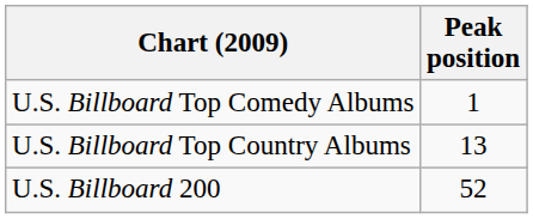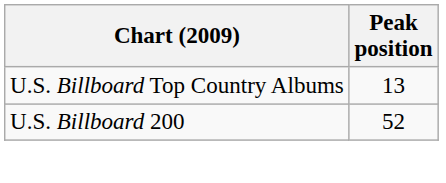- row: U.S. Billboard Top Comedy Albums | 1
